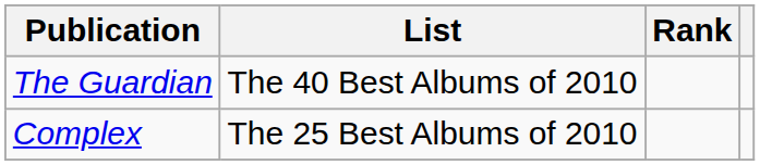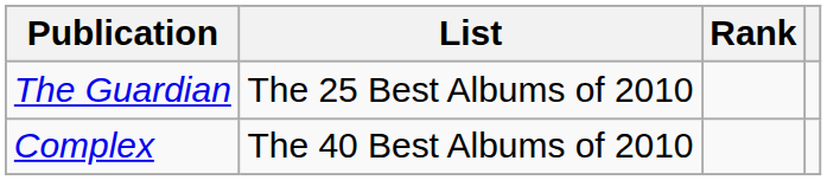The Guardian | List: The 40 Best Albums of 2010 -> The 25 Best Albums of 2010
Complex | List: The 25 Best Albums of 2010 -> The 40 Best Albums of 2010
